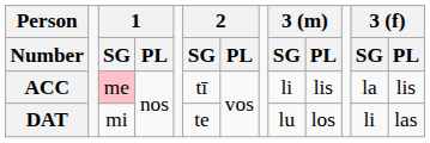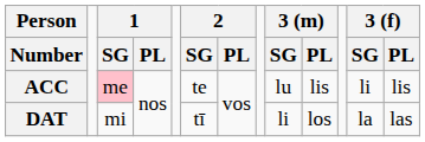ACC | 2 / SG: tī -> te
ACC | 3 (m) / SG: li -> lu
ACC | 3 (f) / SG: la -> li
DAT | 2 / SG: te -> tī
DAT | 3 (m) / SG: lu -> li
DAT | 3 (f) / SG: li -> la
